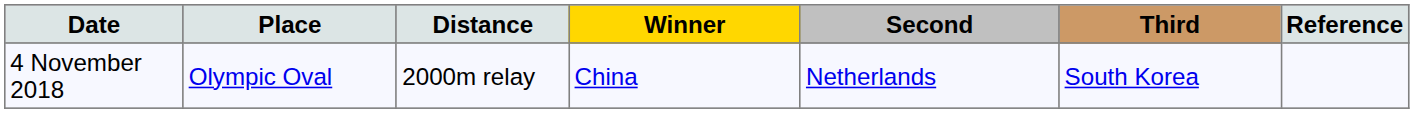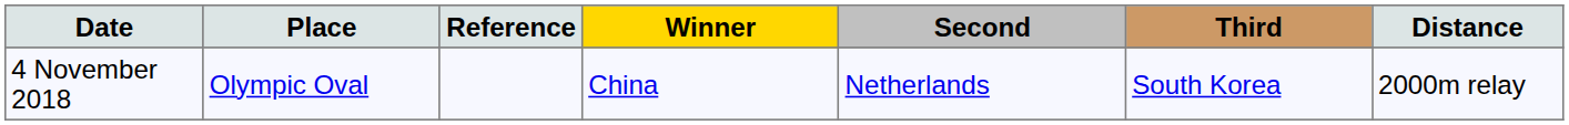columns swapped: Distance <-> Reference
